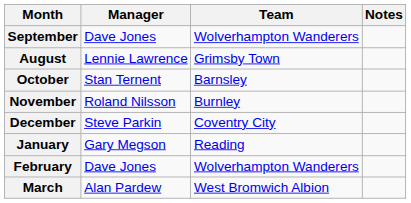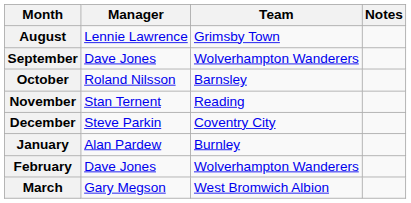rows swapped: August <-> September
October | Manager: Stan Ternent -> Roland Nilsson
November | Manager: Roland Nilsson -> Stan Ternent
November | Team: Burnley -> Reading
January | Manager: Gary Megson -> Alan Pardew
January | Team: Reading -> Burnley
March | Manager: Alan Pardew -> Gary Megson
